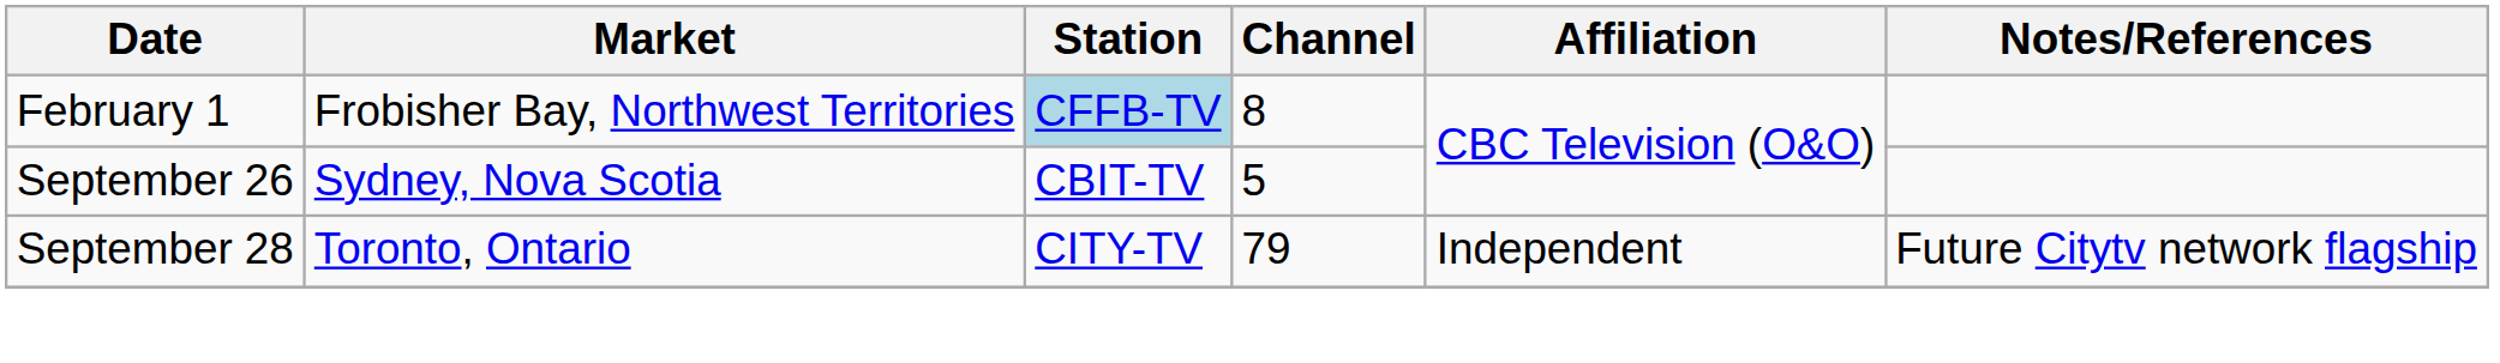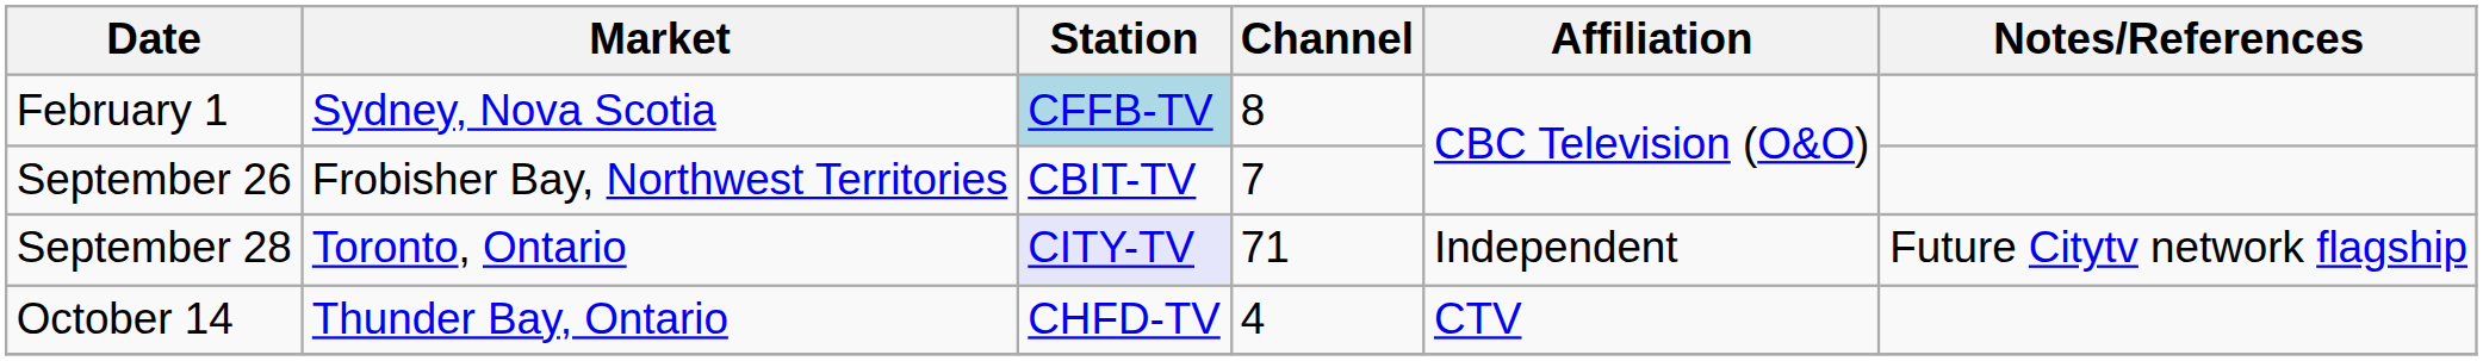February 1 | Market: Frobisher Bay, Northwest Territories -> Sydney, Nova Scotia
September 26 | Market: Sydney, Nova Scotia -> Frobisher Bay, Northwest Territories
September 26 | Channel: 5 -> 7
September 28 | Station: no background -> lavender background
September 28 | Channel: 79 -> 71
+ row: October 14 | Thunder Bay, Ontario | CHFD-TV | 4 | CTV
